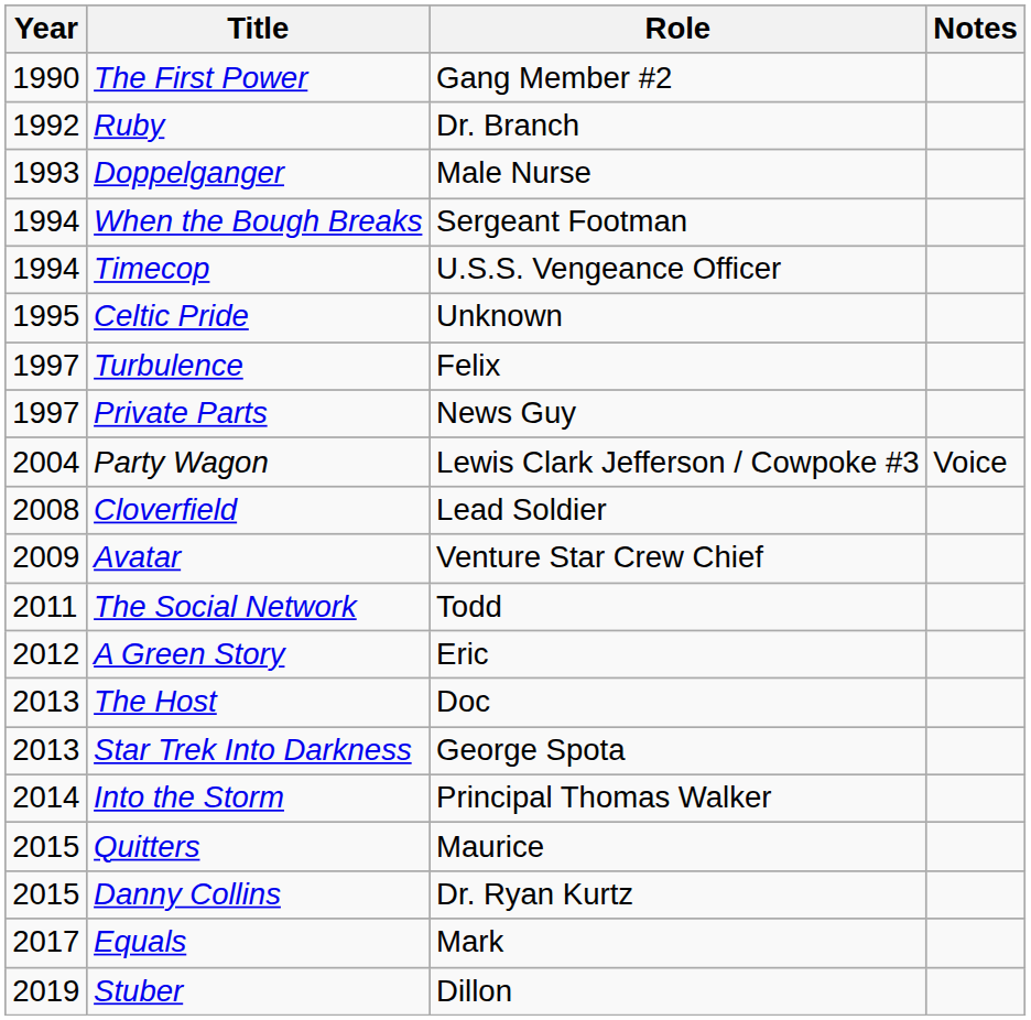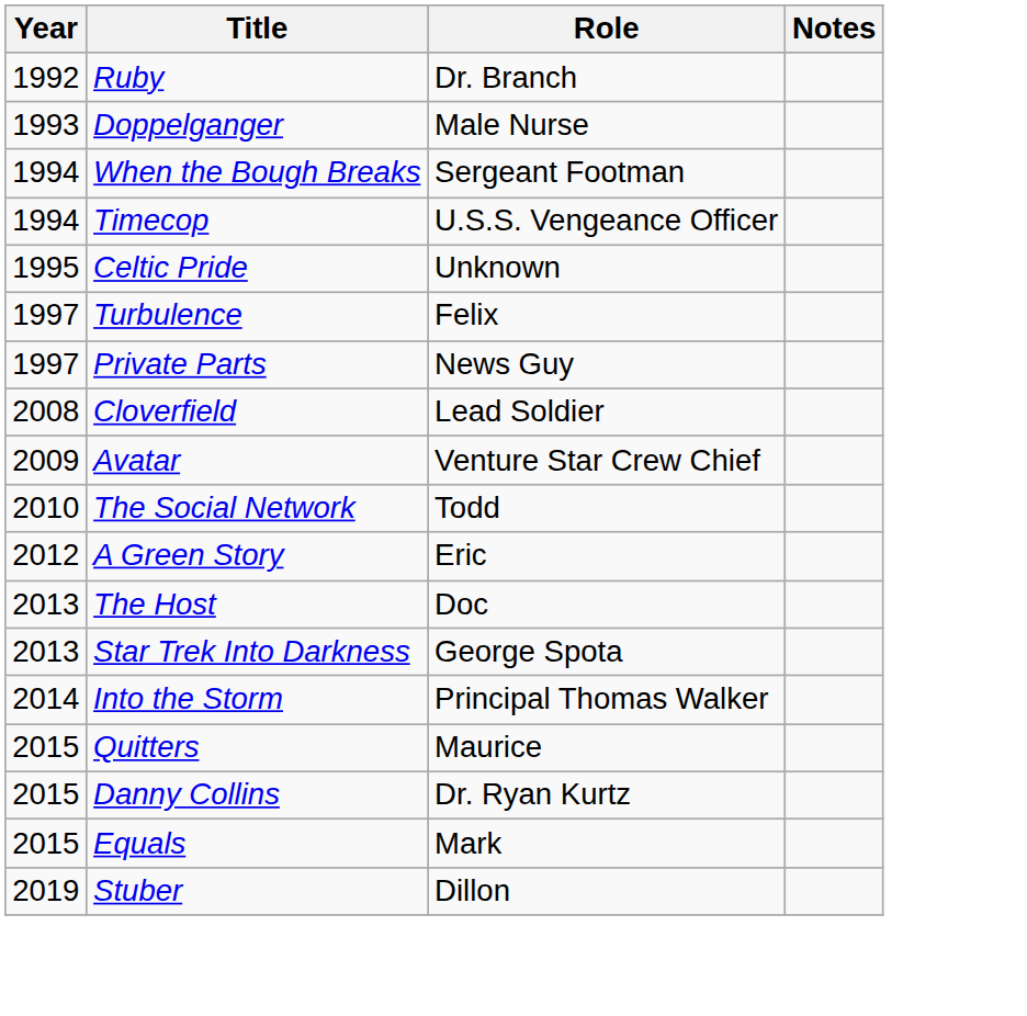- row: 1990 | The First Power | Gang Member #2
- row: 2004 | Party Wagon | Lewis Clark Jefferson / Cowpoke #3 | Voice
The Social Network | Year: 2011 -> 2010
Equals | Year: 2017 -> 2015
